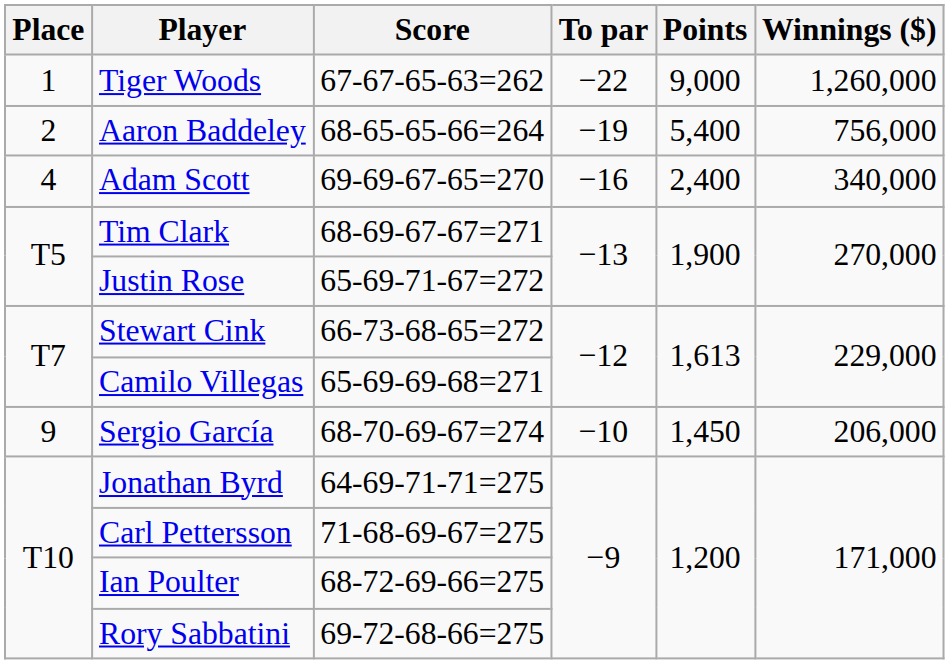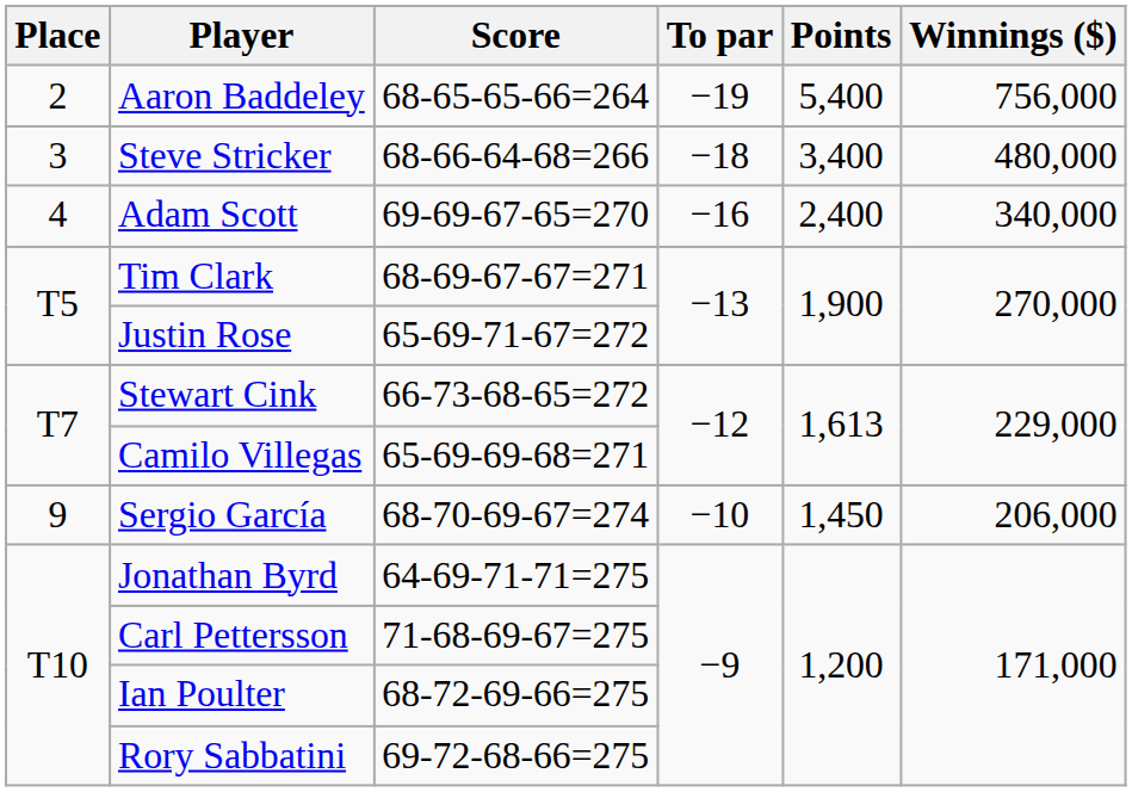- row: 1 | Tiger Woods | 67-67-65-63=262 | −22 | 9,000 | 1,260,000
+ row: 3 | Steve Stricker | 68-66-64-68=266 | −18 | 3,400 | 480,000
